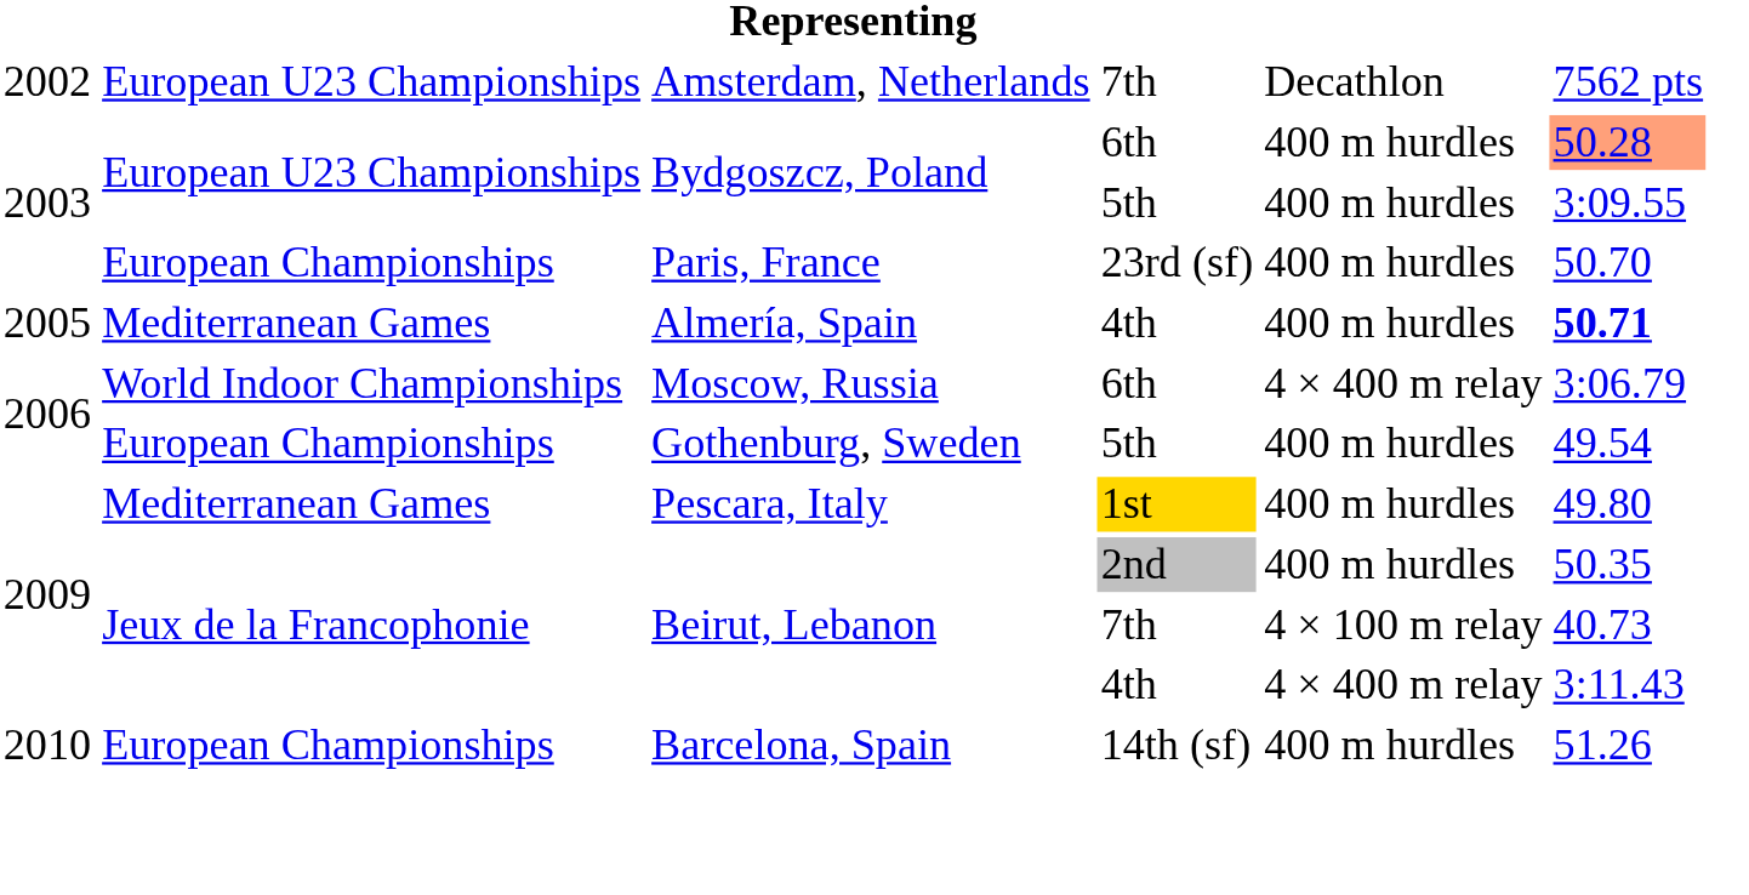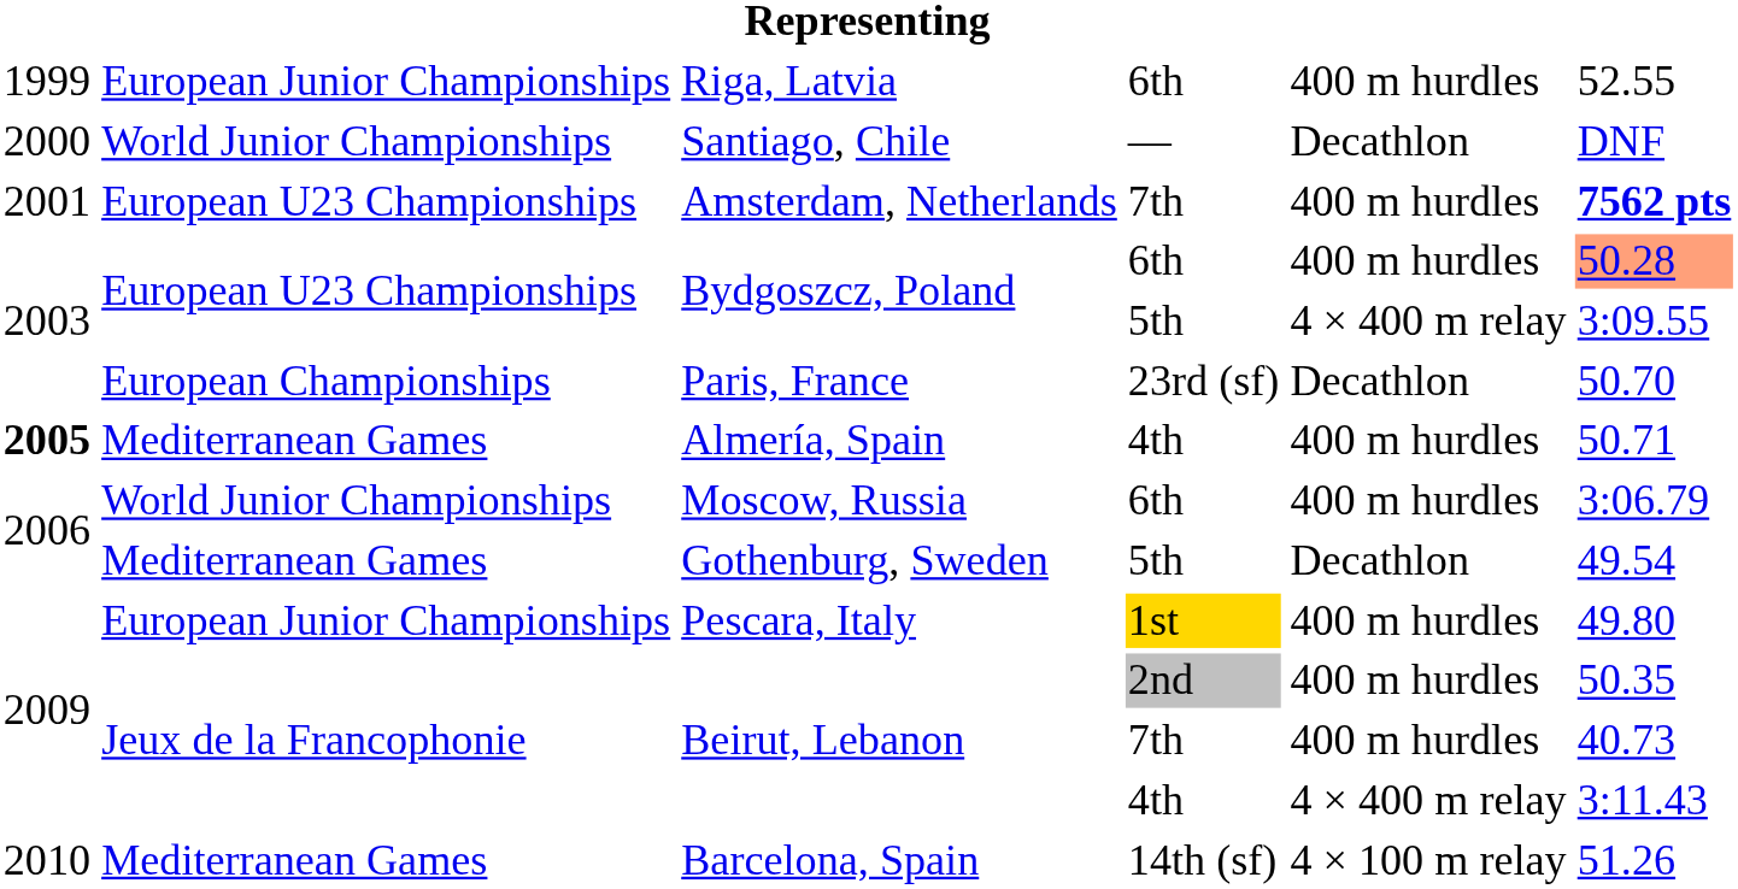+ row: 1999 | European Junior Championships | Riga, Latvia | 6th | 400 m hurdles | 52.55
+ row: 2000 | World Junior Championships | Santiago, Chile | — | Decathlon | DNF
Amsterdam, Netherlands | column 1: 2002 -> 2001
Amsterdam, Netherlands | column 5: Decathlon -> 400 m hurdles
Amsterdam, Netherlands | column 6: normal -> bold
Bydgoszcz, Poland / 5th | column 5: 400 m hurdles -> 4 × 400 m relay
Paris, France | column 5: 400 m hurdles -> Decathlon
Almería, Spain | column 1: normal -> bold
Almería, Spain | column 6: bold -> normal
Moscow, Russia | column 2: World Indoor Championships -> World Junior Championships
Moscow, Russia | column 5: 4 × 400 m relay -> 400 m hurdles
Gothenburg, Sweden | column 2: European Championships -> Mediterranean Games
Gothenburg, Sweden | column 5: 400 m hurdles -> Decathlon
Pescara, Italy | column 2: Mediterranean Games -> European Junior Championships
Beirut, Lebanon / 7th | column 5: 4 × 100 m relay -> 400 m hurdles
Barcelona, Spain | column 2: European Championships -> Mediterranean Games
Barcelona, Spain | column 5: 400 m hurdles -> 4 × 100 m relay
